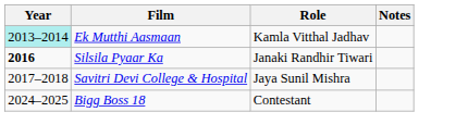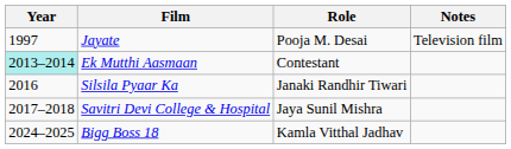+ row: 1997 | Jayate | Pooja M. Desai | Television film
Ek Mutthi Aasmaan | Role: Kamla Vitthal Jadhav -> Contestant
Silsila Pyaar Ka | Year: bold -> normal
Bigg Boss 18 | Role: Contestant -> Kamla Vitthal Jadhav
